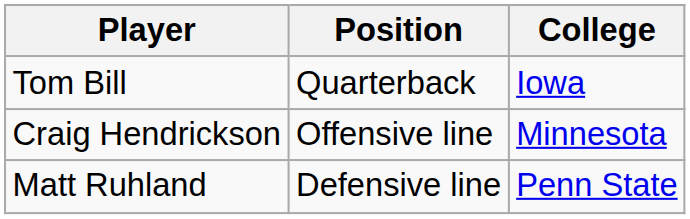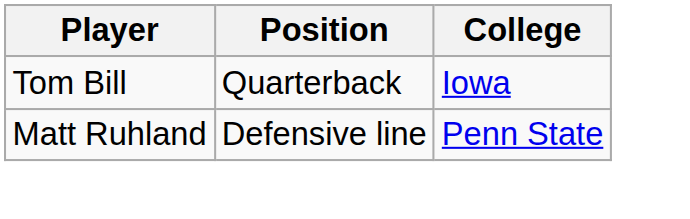- row: Craig Hendrickson | Offensive line | Minnesota
